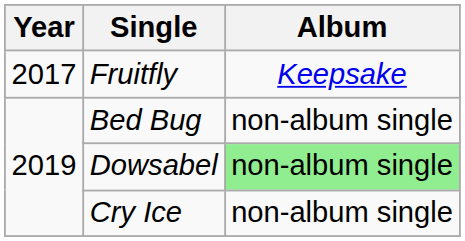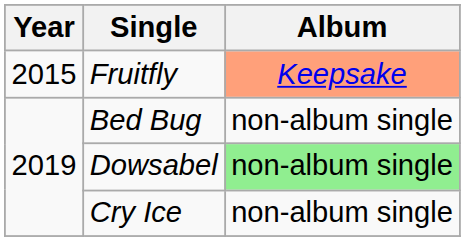Fruitfly | Year: 2017 -> 2015
Fruitfly | Album: no background -> lightsalmon background
